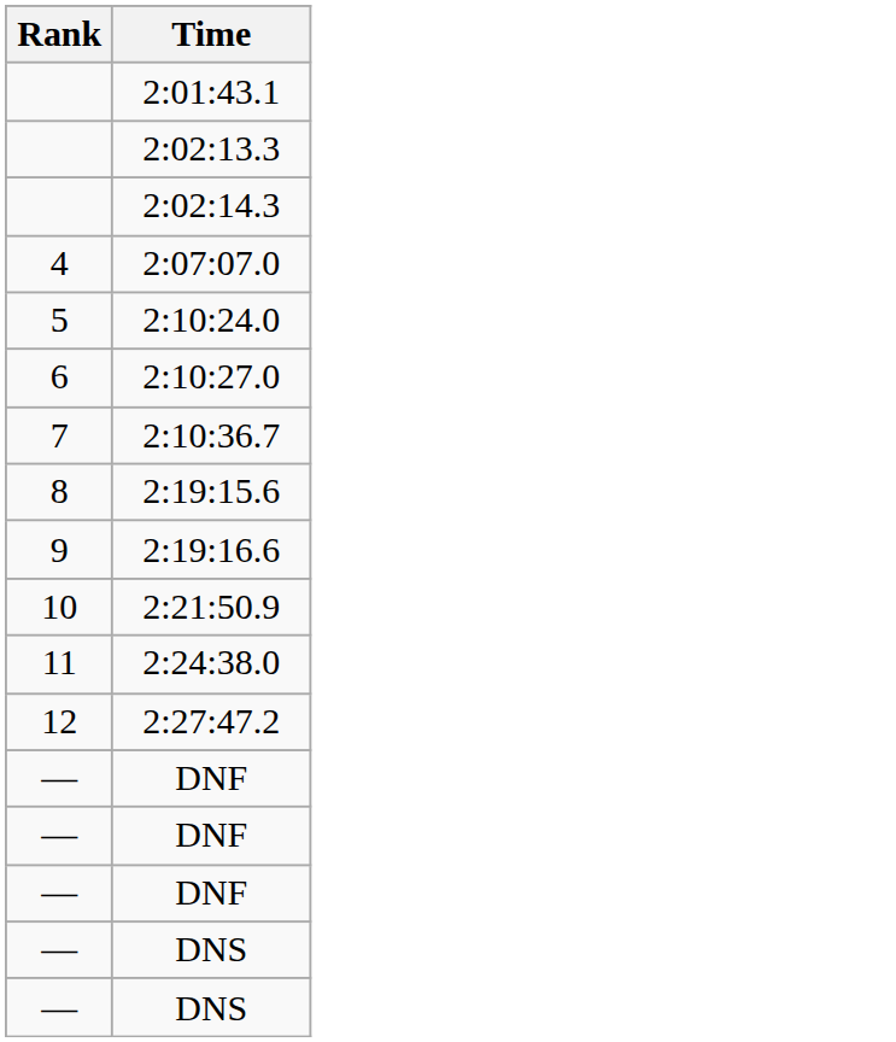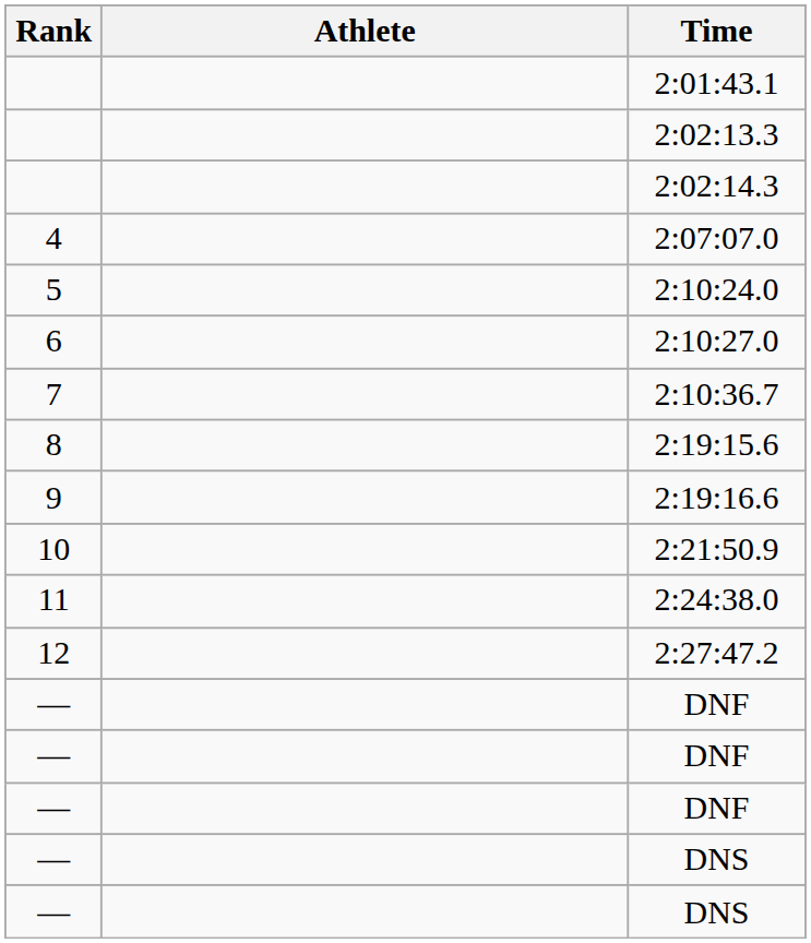+ column: Athlete
